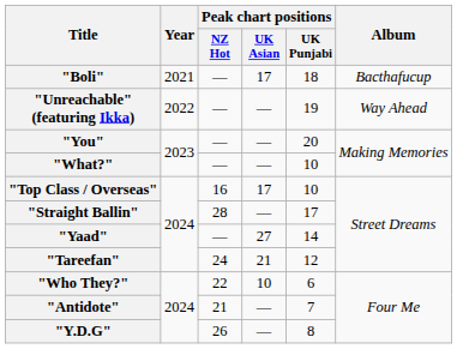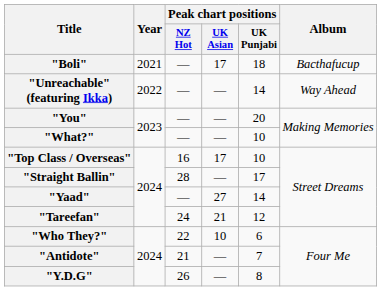"Unreachable" (featuring Ikka) | Peak chart positions / UK Punjabi: 19 -> 14
